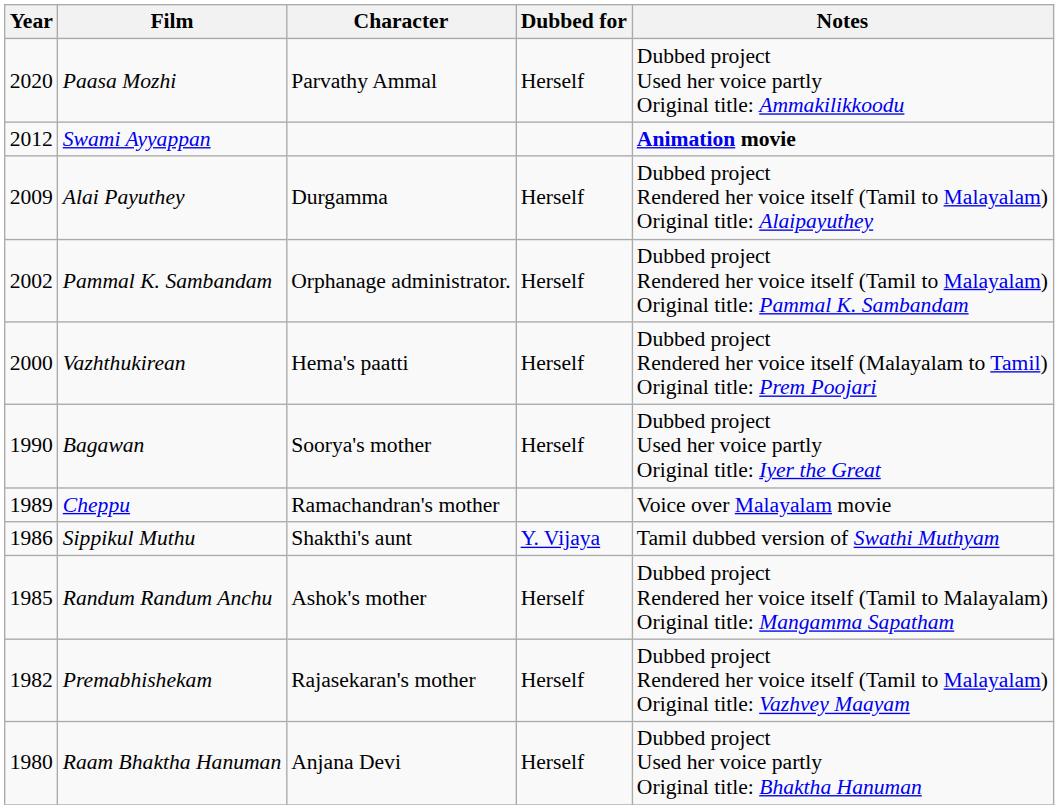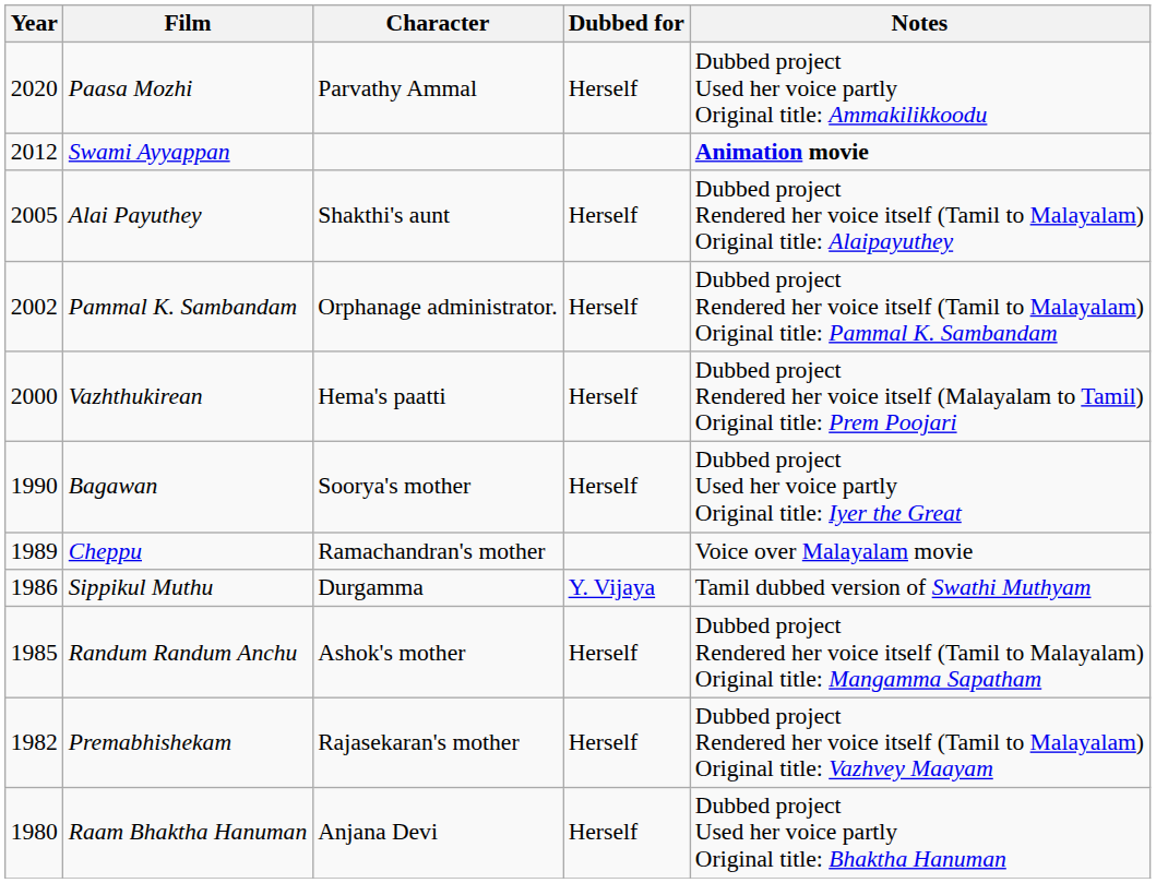Alai Payuthey | Year: 2009 -> 2005
Alai Payuthey | Character: Durgamma -> Shakthi's aunt
Sippikul Muthu | Character: Shakthi's aunt -> Durgamma
